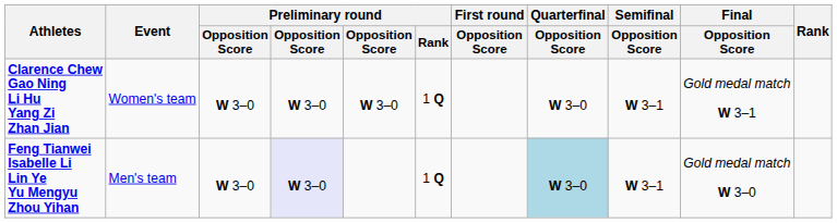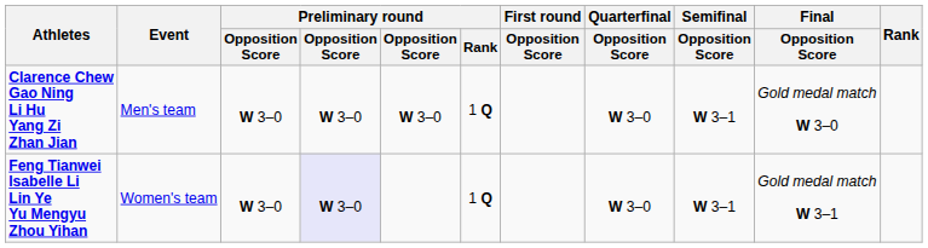Clarence Chew Gao Ning Li Hu Yang Zi Zhan Jian | Event: Women's team -> Men's team
Clarence Chew Gao Ning Li Hu Yang Zi Zhan Jian | Final / Opposition Score: Gold medal match W 3–1 -> Gold medal match W 3–0
Feng Tianwei Isabelle Li Lin Ye Yu Mengyu Zhou Yihan | Event: Men's team -> Women's team
Feng Tianwei Isabelle Li Lin Ye Yu Mengyu Zhou Yihan | Quarterfinal / Opposition Score: lightblue background -> no background
Feng Tianwei Isabelle Li Lin Ye Yu Mengyu Zhou Yihan | Final / Opposition Score: Gold medal match W 3–0 -> Gold medal match W 3–1
